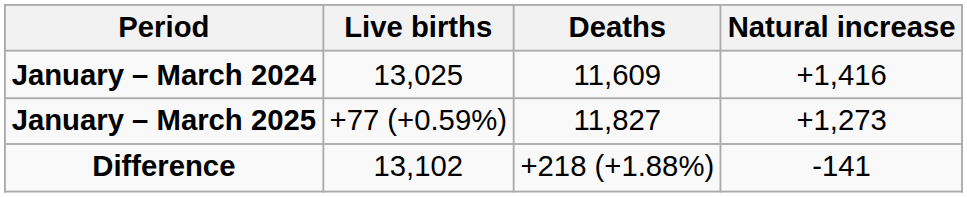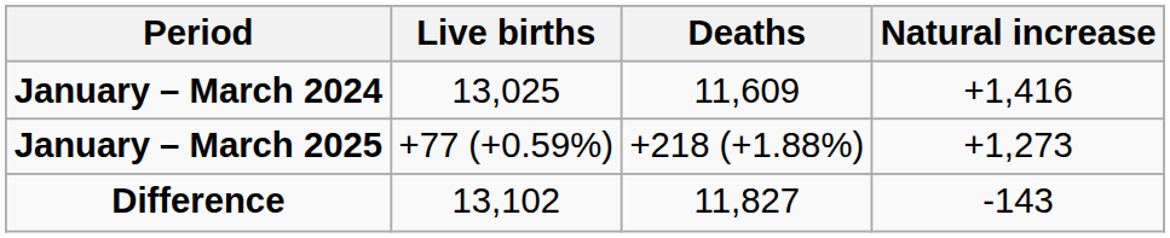January – March 2025 | Deaths: 11,827 -> +218 (+1.88%)
Difference | Deaths: +218 (+1.88%) -> 11,827
Difference | Natural increase: -141 -> -143
